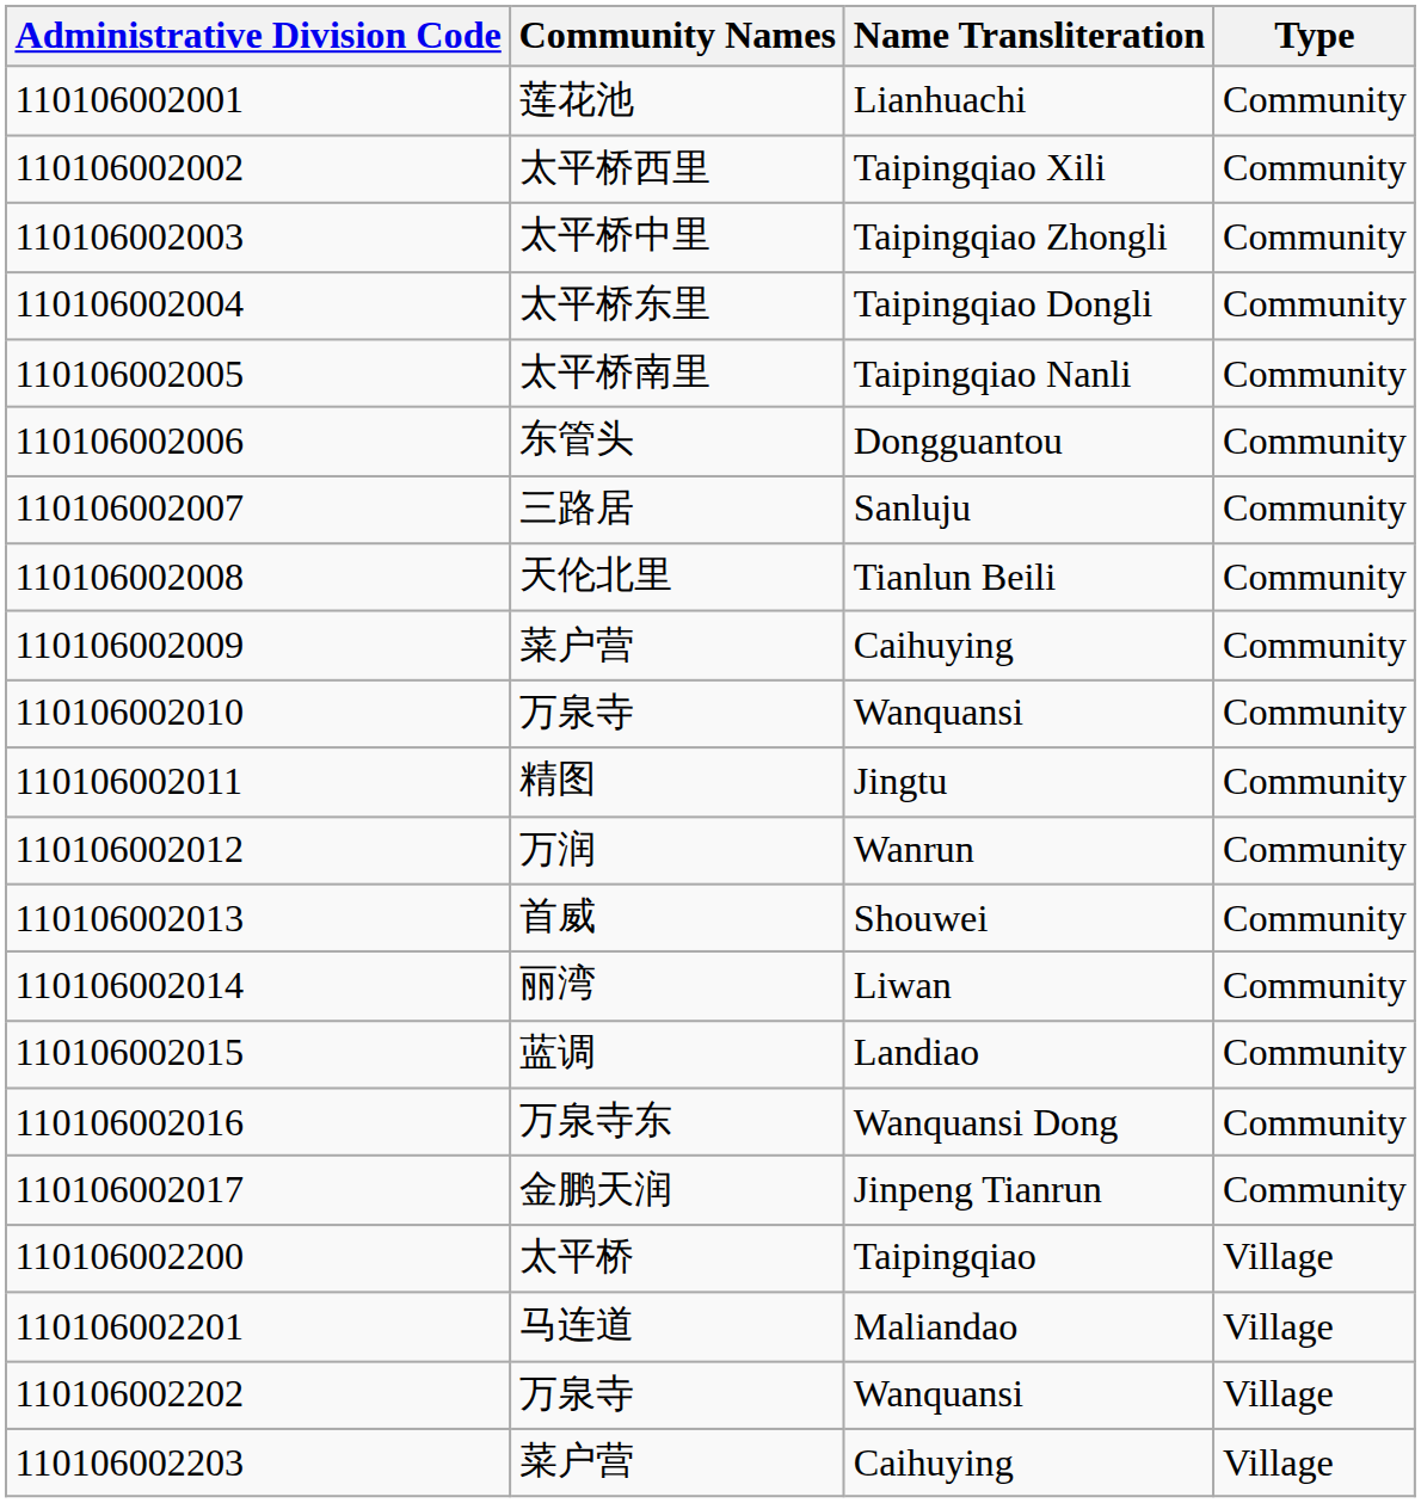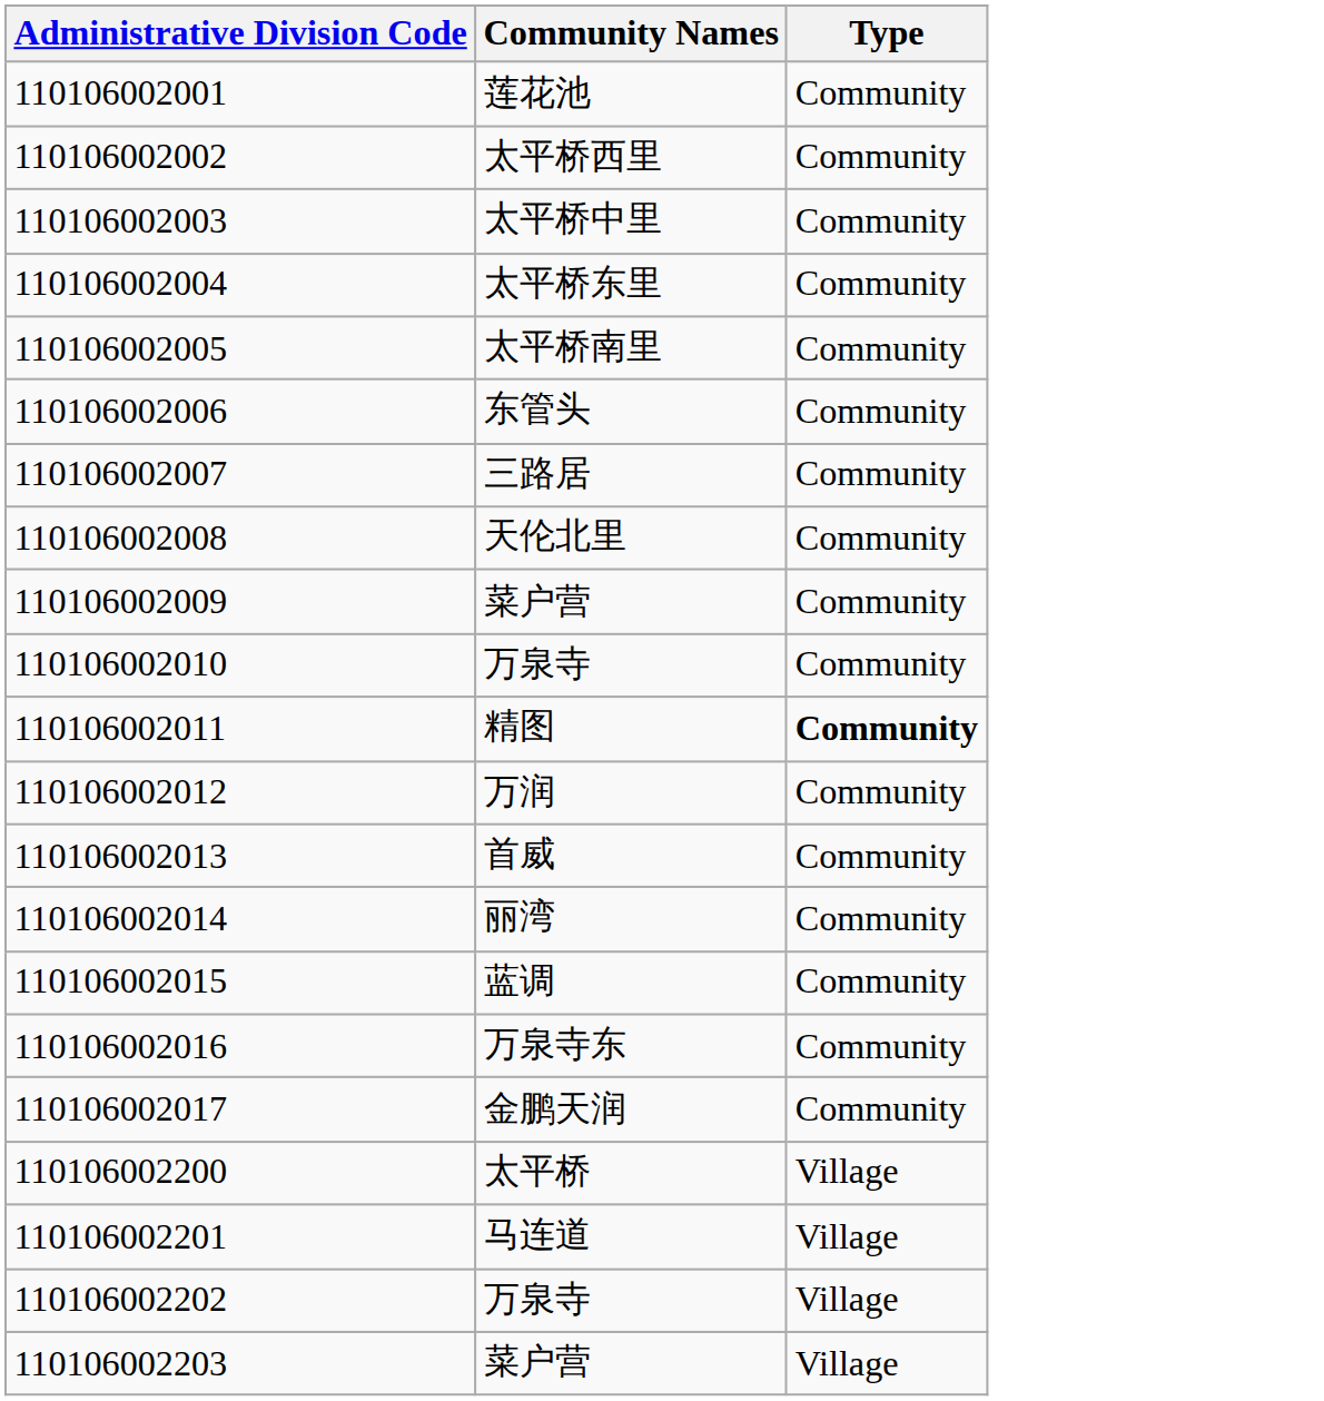- column: Name Transliteration | Lianhuachi | Taipingqiao Xili | Taipingqiao Zhongli | Taipingqiao Dongli | Taipingqiao Nanli | Dongguantou | Sanluju | Tianlun Beili | Caihuying | Wanquansi | Jingtu | Wanrun | Shouwei | Liwan | Landiao | Wanquansi Dong | Jinpeng Tianrun | Taipingqiao | Maliandao | Wanquansi | Caihuying
精图 | Type: normal -> bold
